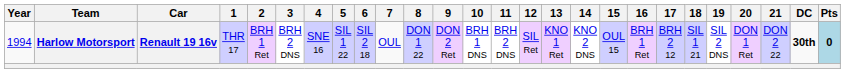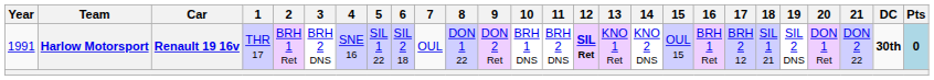Harlow Motorsport | Year: 1994 -> 1991
Harlow Motorsport | 12: normal -> bold
